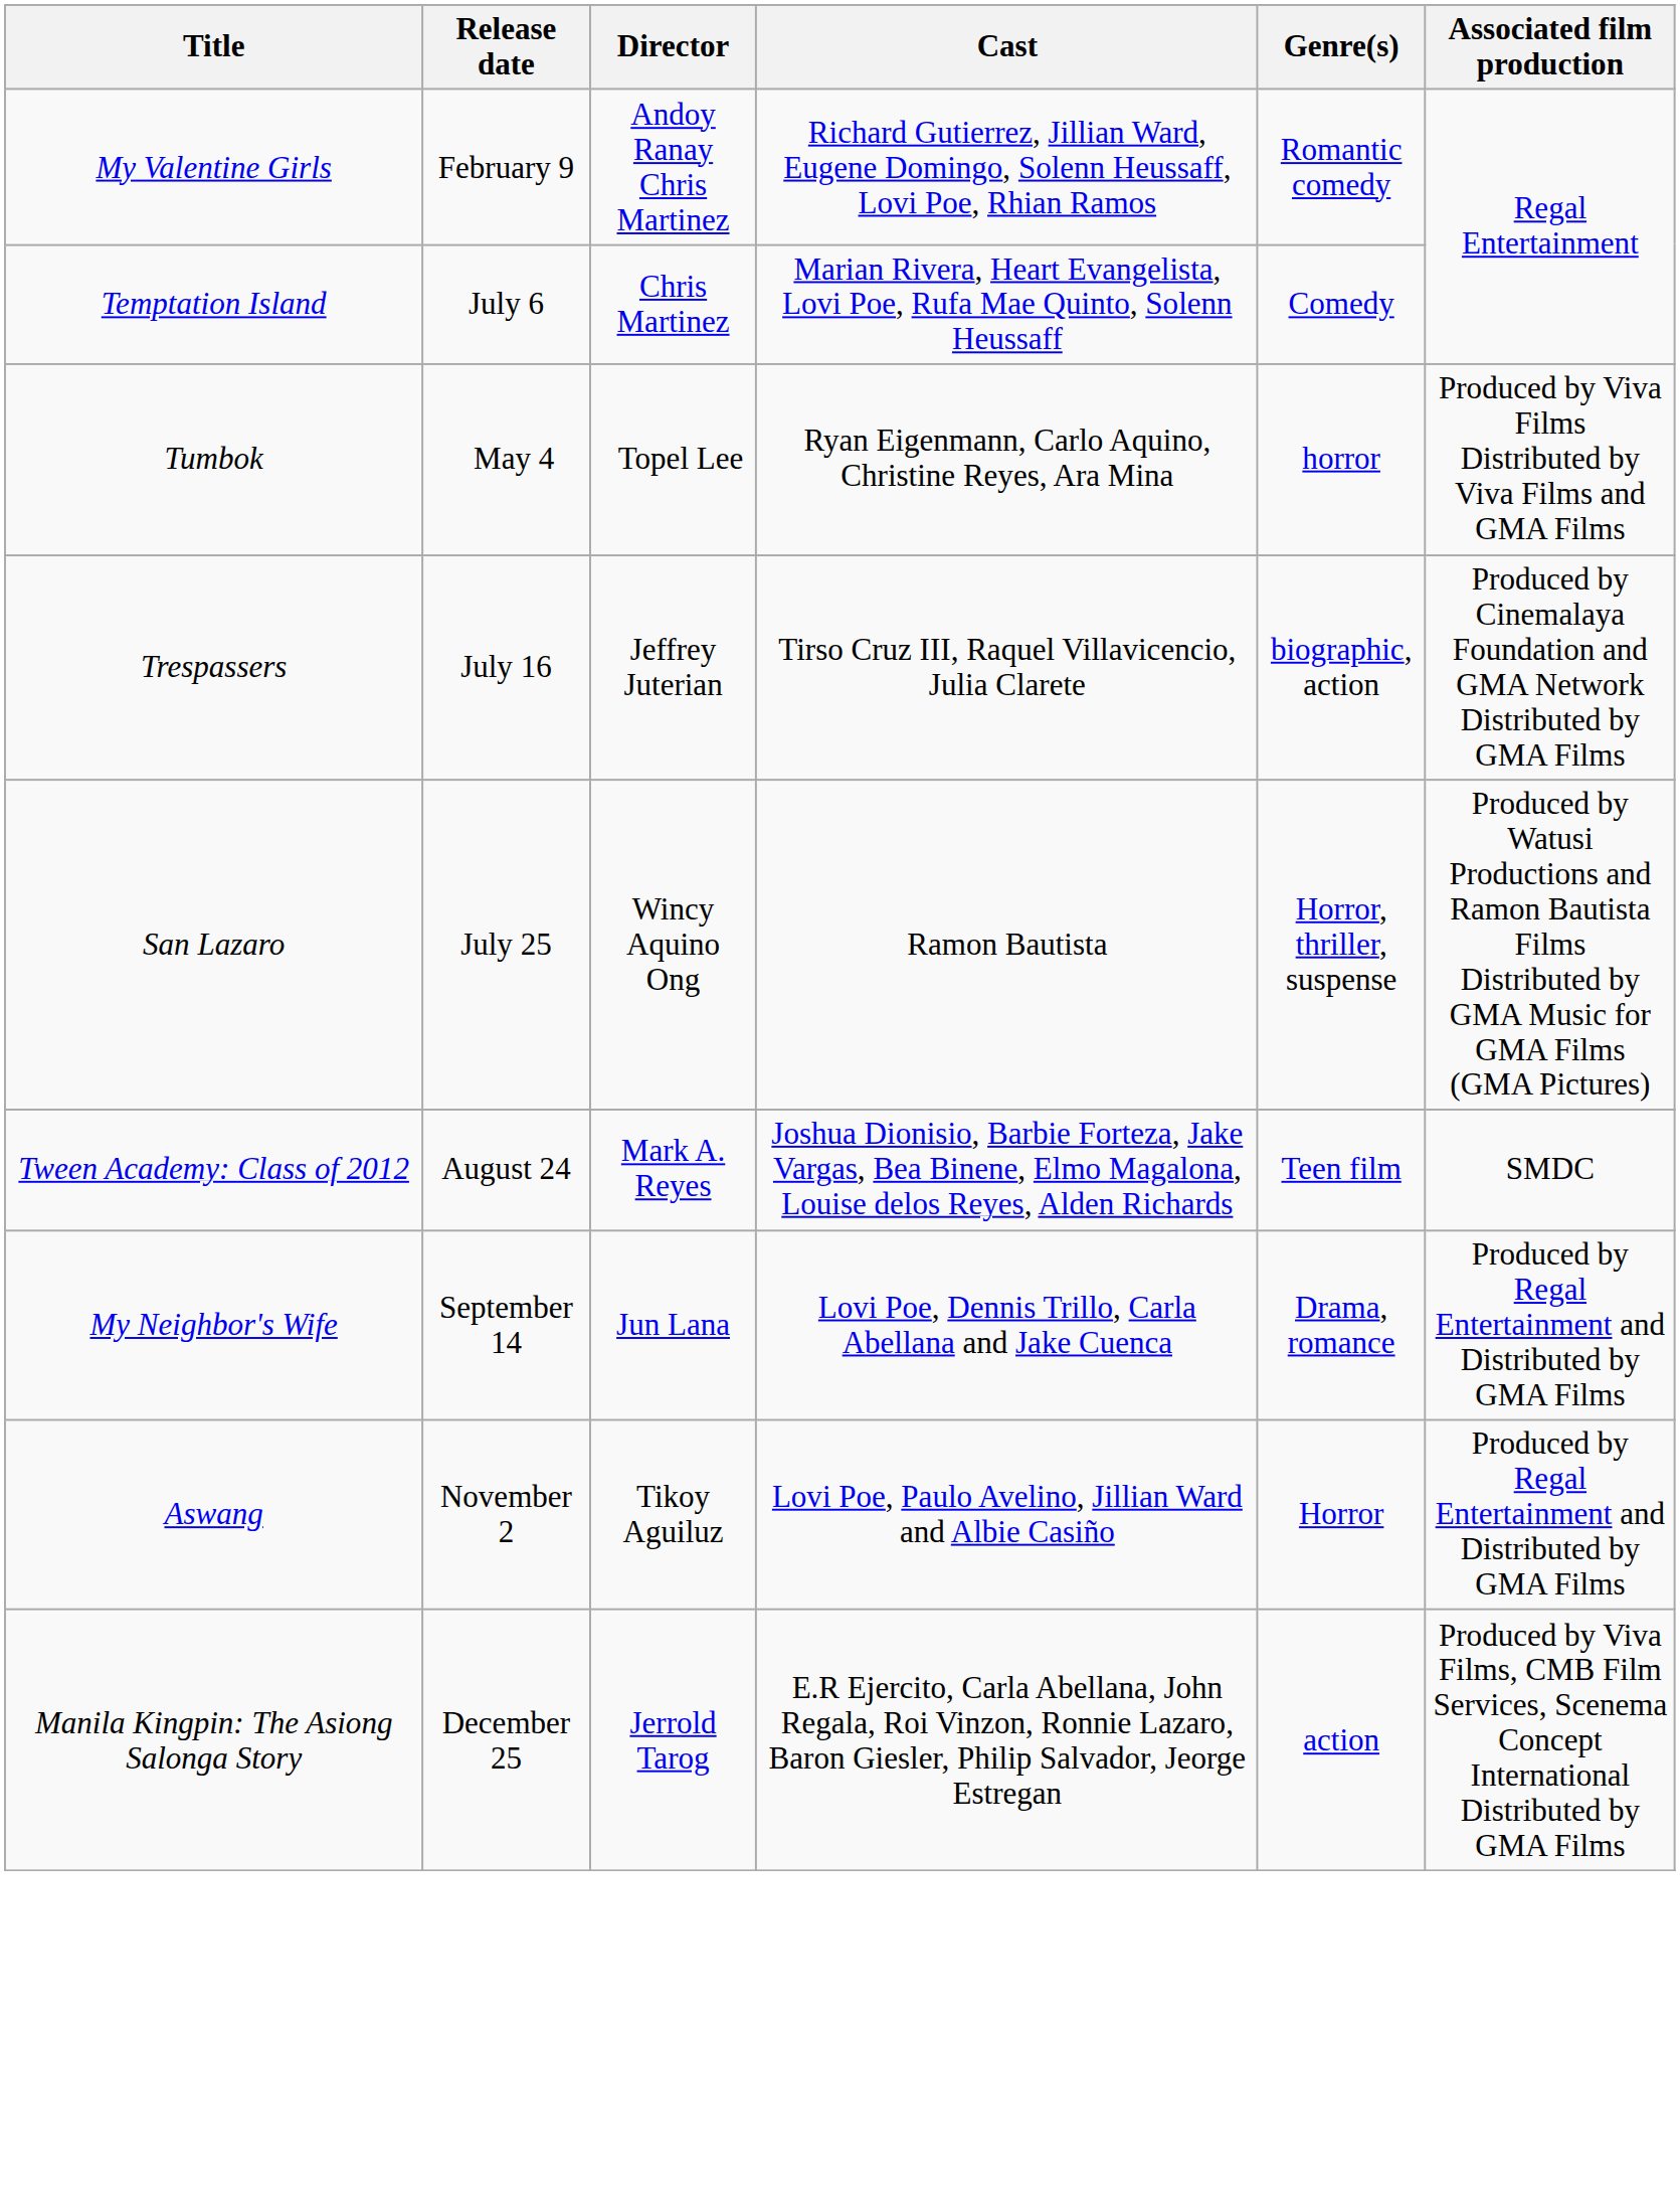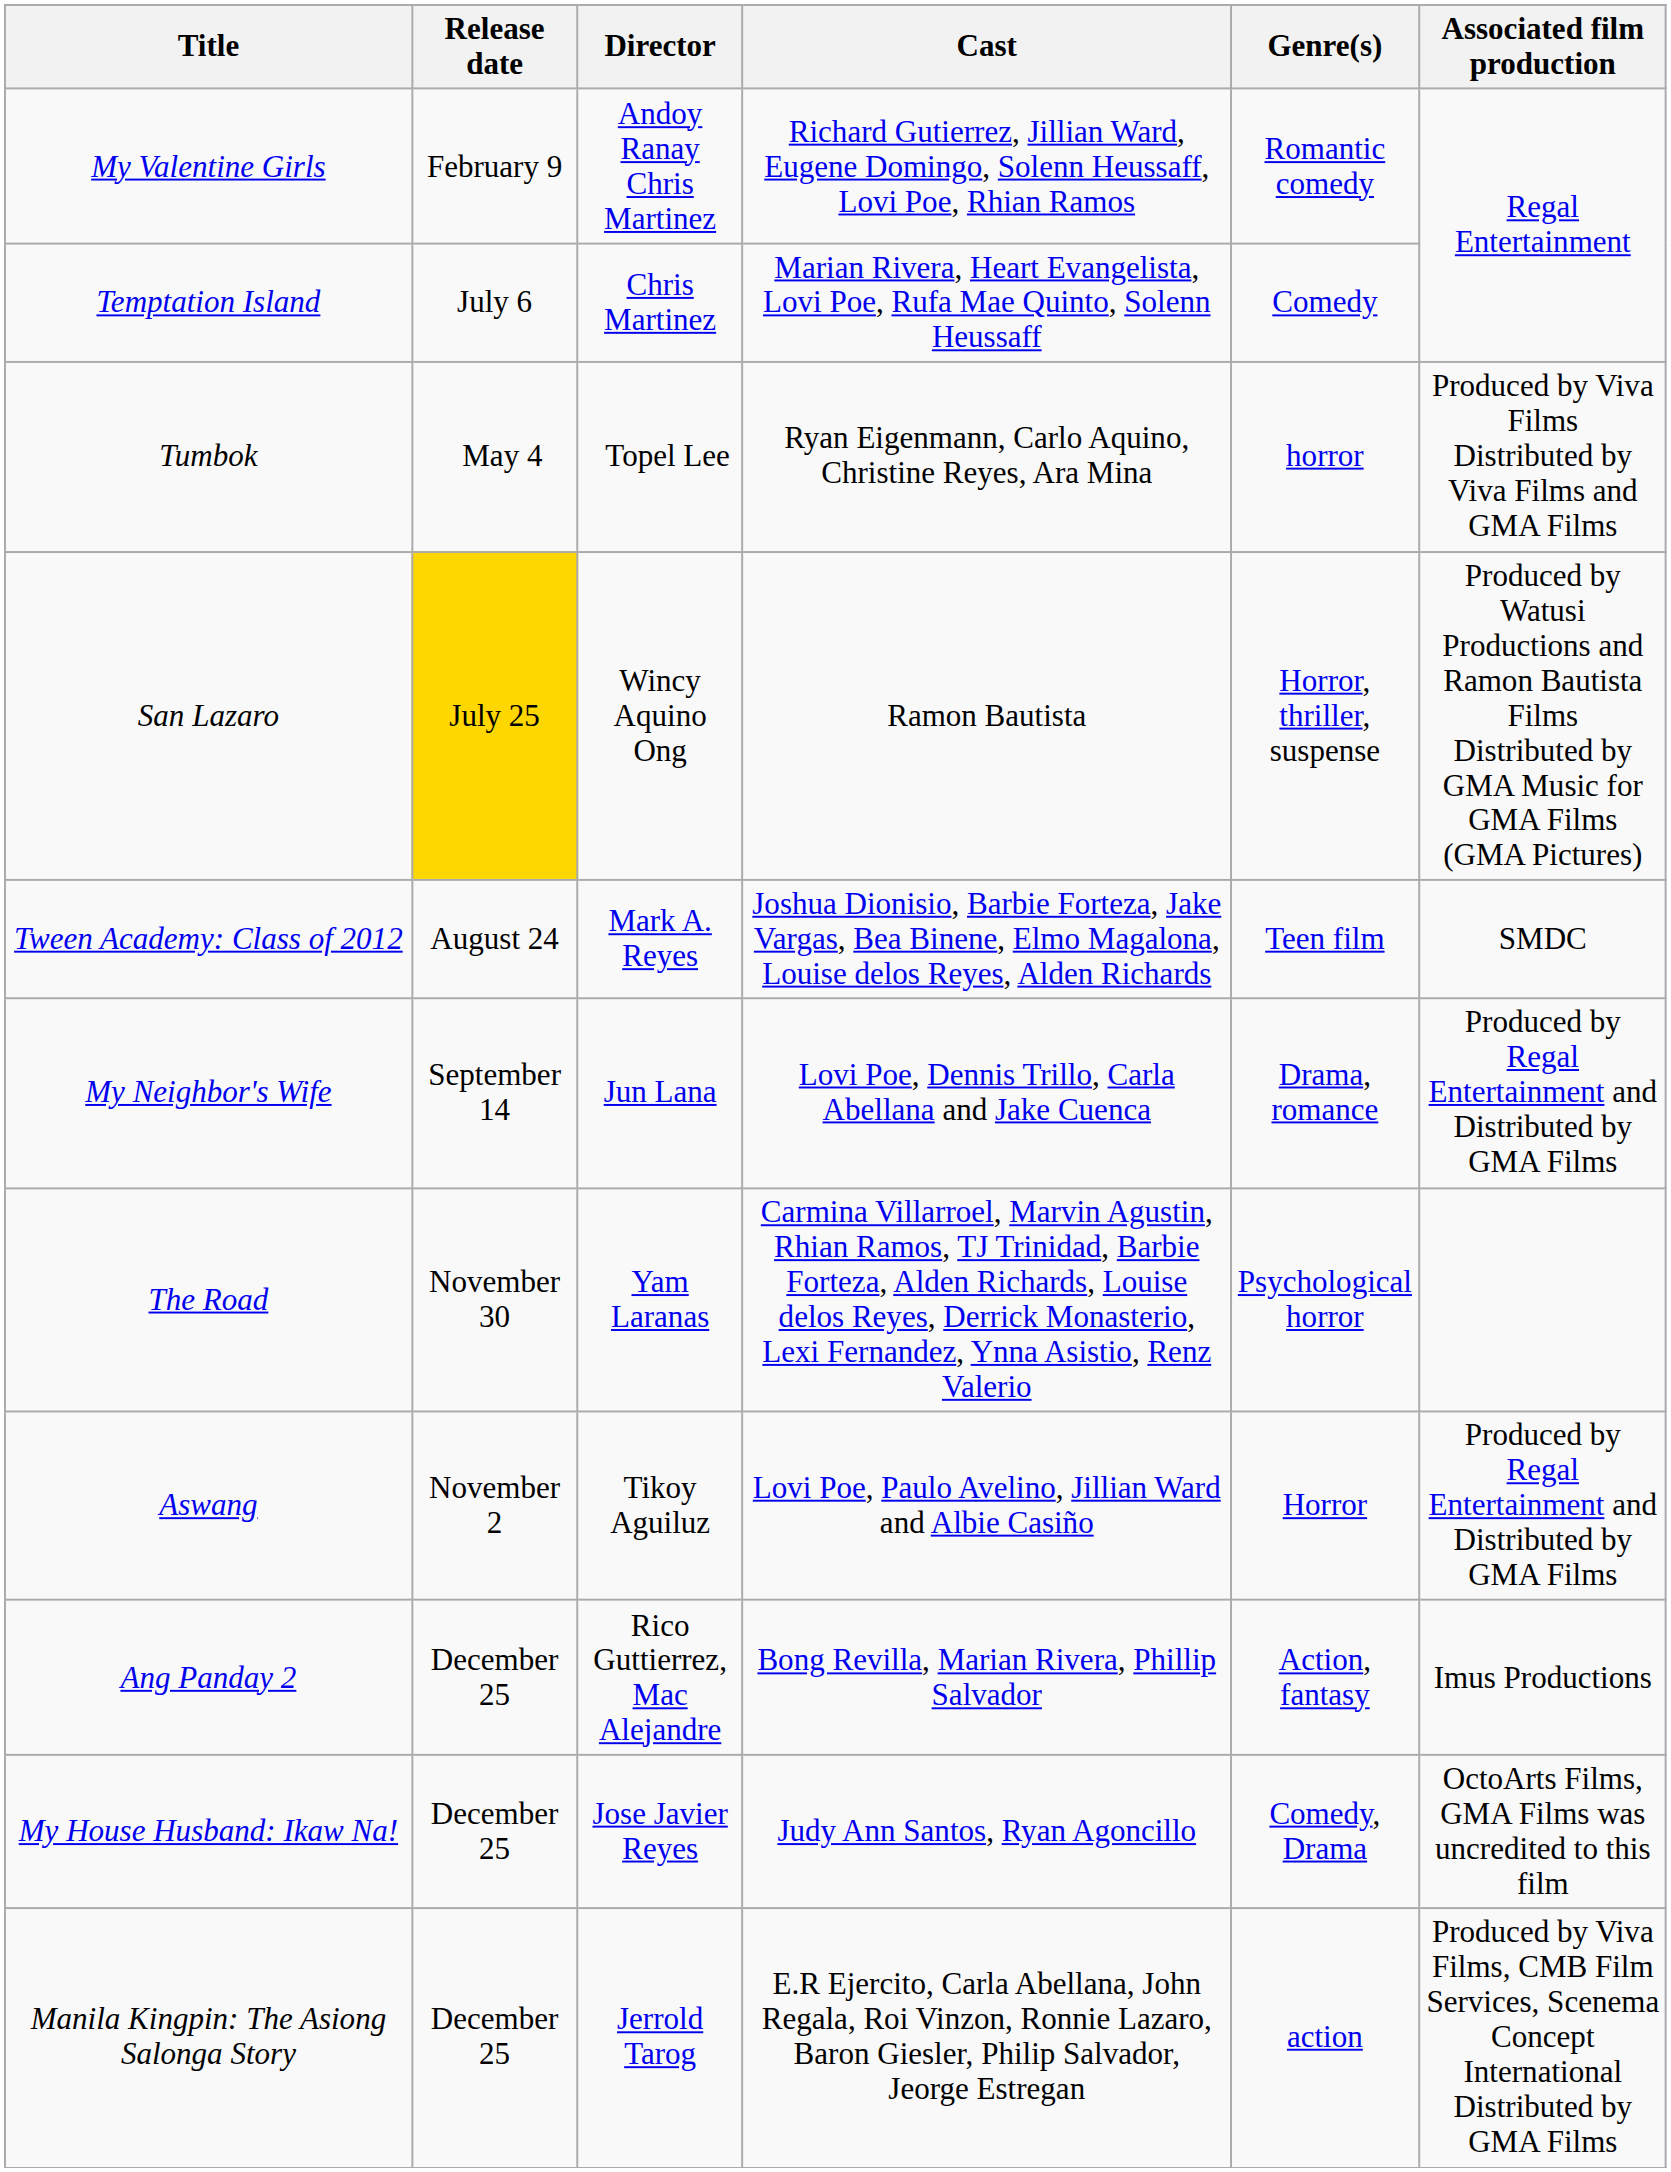- row: Trespassers | July 16 | Jeffrey Juterian | Tirso Cruz III, Raquel Villavicencio, Julia Clarete | biographic, action | Produced by Cinemalaya Foundation and GMA Network Distributed by GMA Films
San Lazaro | Release date: no background -> gold background
+ row: The Road | November 30 | Yam Laranas | Carmina Villarroel, Marvin Agustin, Rhian Ramos, TJ Trinidad, Barbie Forteza, Alden Richards, Louise delos Reyes, Derrick Monasterio, Lexi Fernandez, Ynna Asistio, Renz Valerio | Psychological horror
+ row: Ang Panday 2 | December 25 | Rico Guttierrez, Mac Alejandre | Bong Revilla, Marian Rivera, Phillip Salvador | Action, fantasy | Imus Productions
+ row: My House Husband: Ikaw Na! | December 25 | Jose Javier Reyes | Judy Ann Santos, Ryan Agoncillo | Comedy, Drama | OctoArts Films, GMA Films was uncredited to this film
